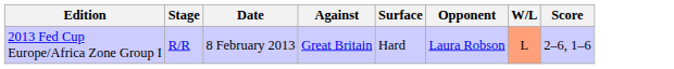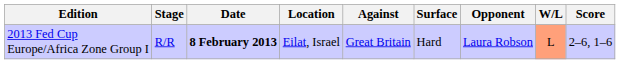+ column: Location | Eilat, Israel
2013 Fed Cup Europe/Africa Zone Group I | Date: normal -> bold
